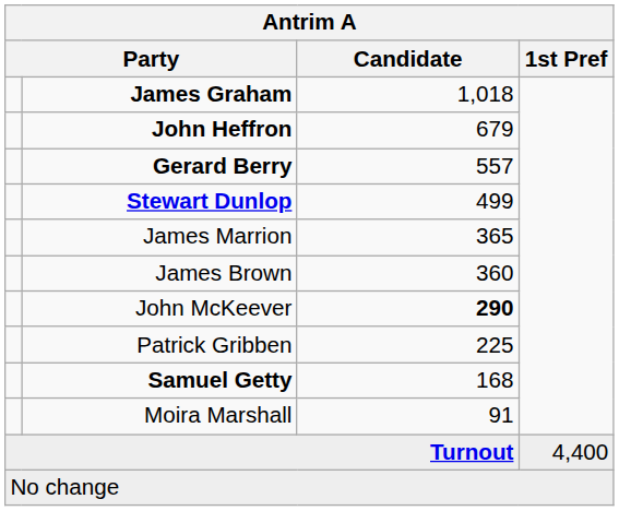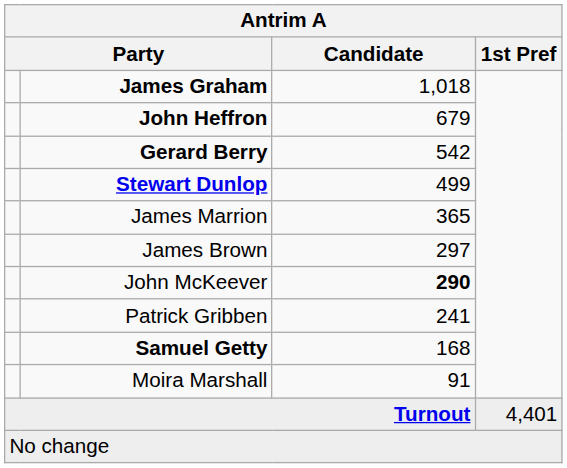Gerard Berry | Candidate: 557 -> 542
James Brown | Candidate: 360 -> 297
Patrick Gribben | Candidate: 225 -> 241
Turnout | 1st Pref: 4,400 -> 4,401
